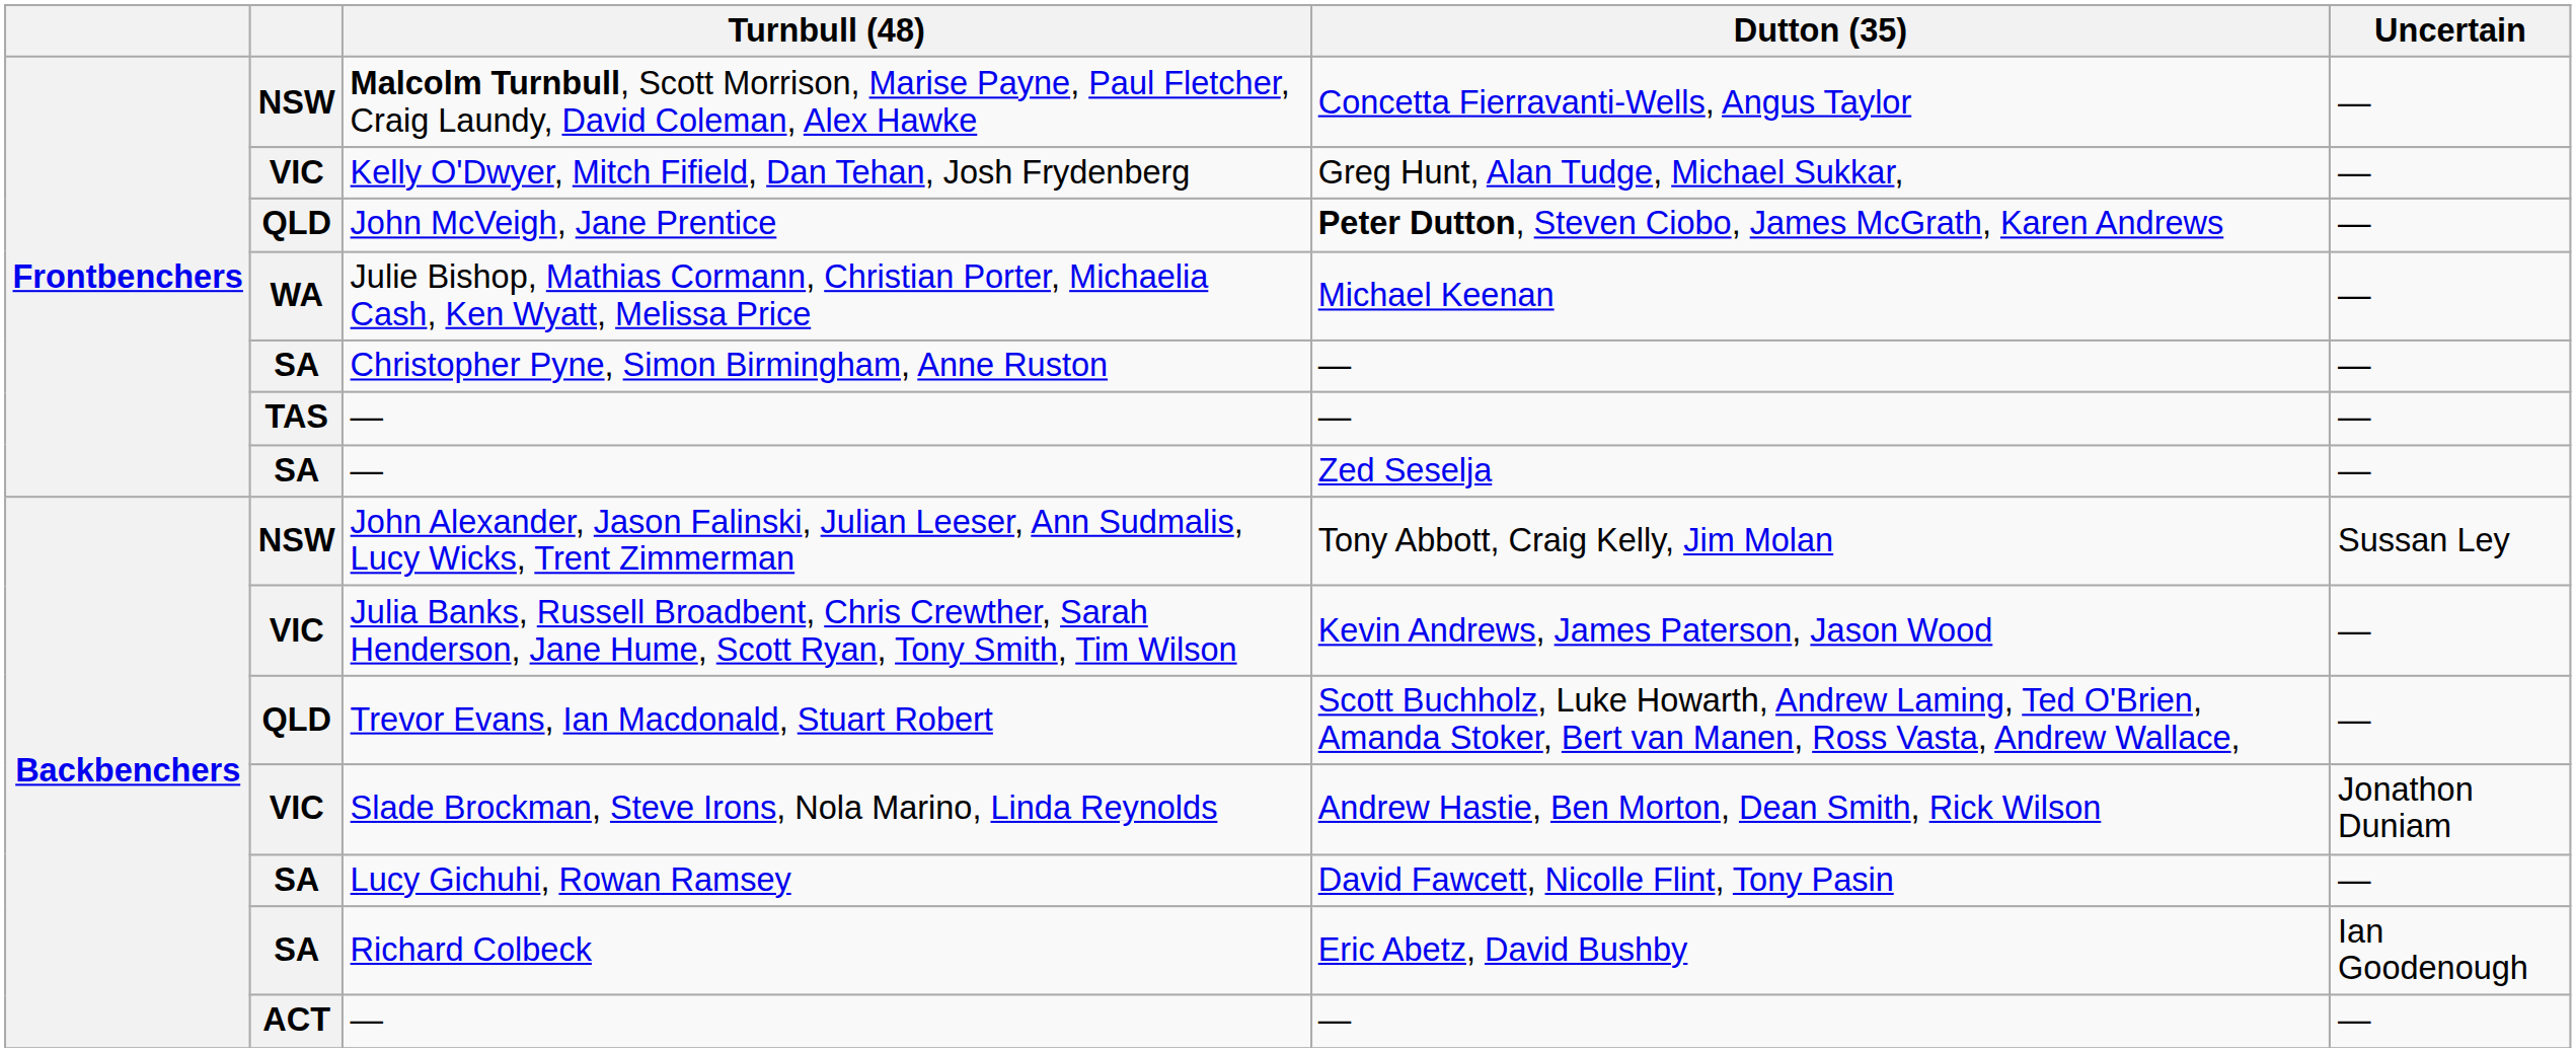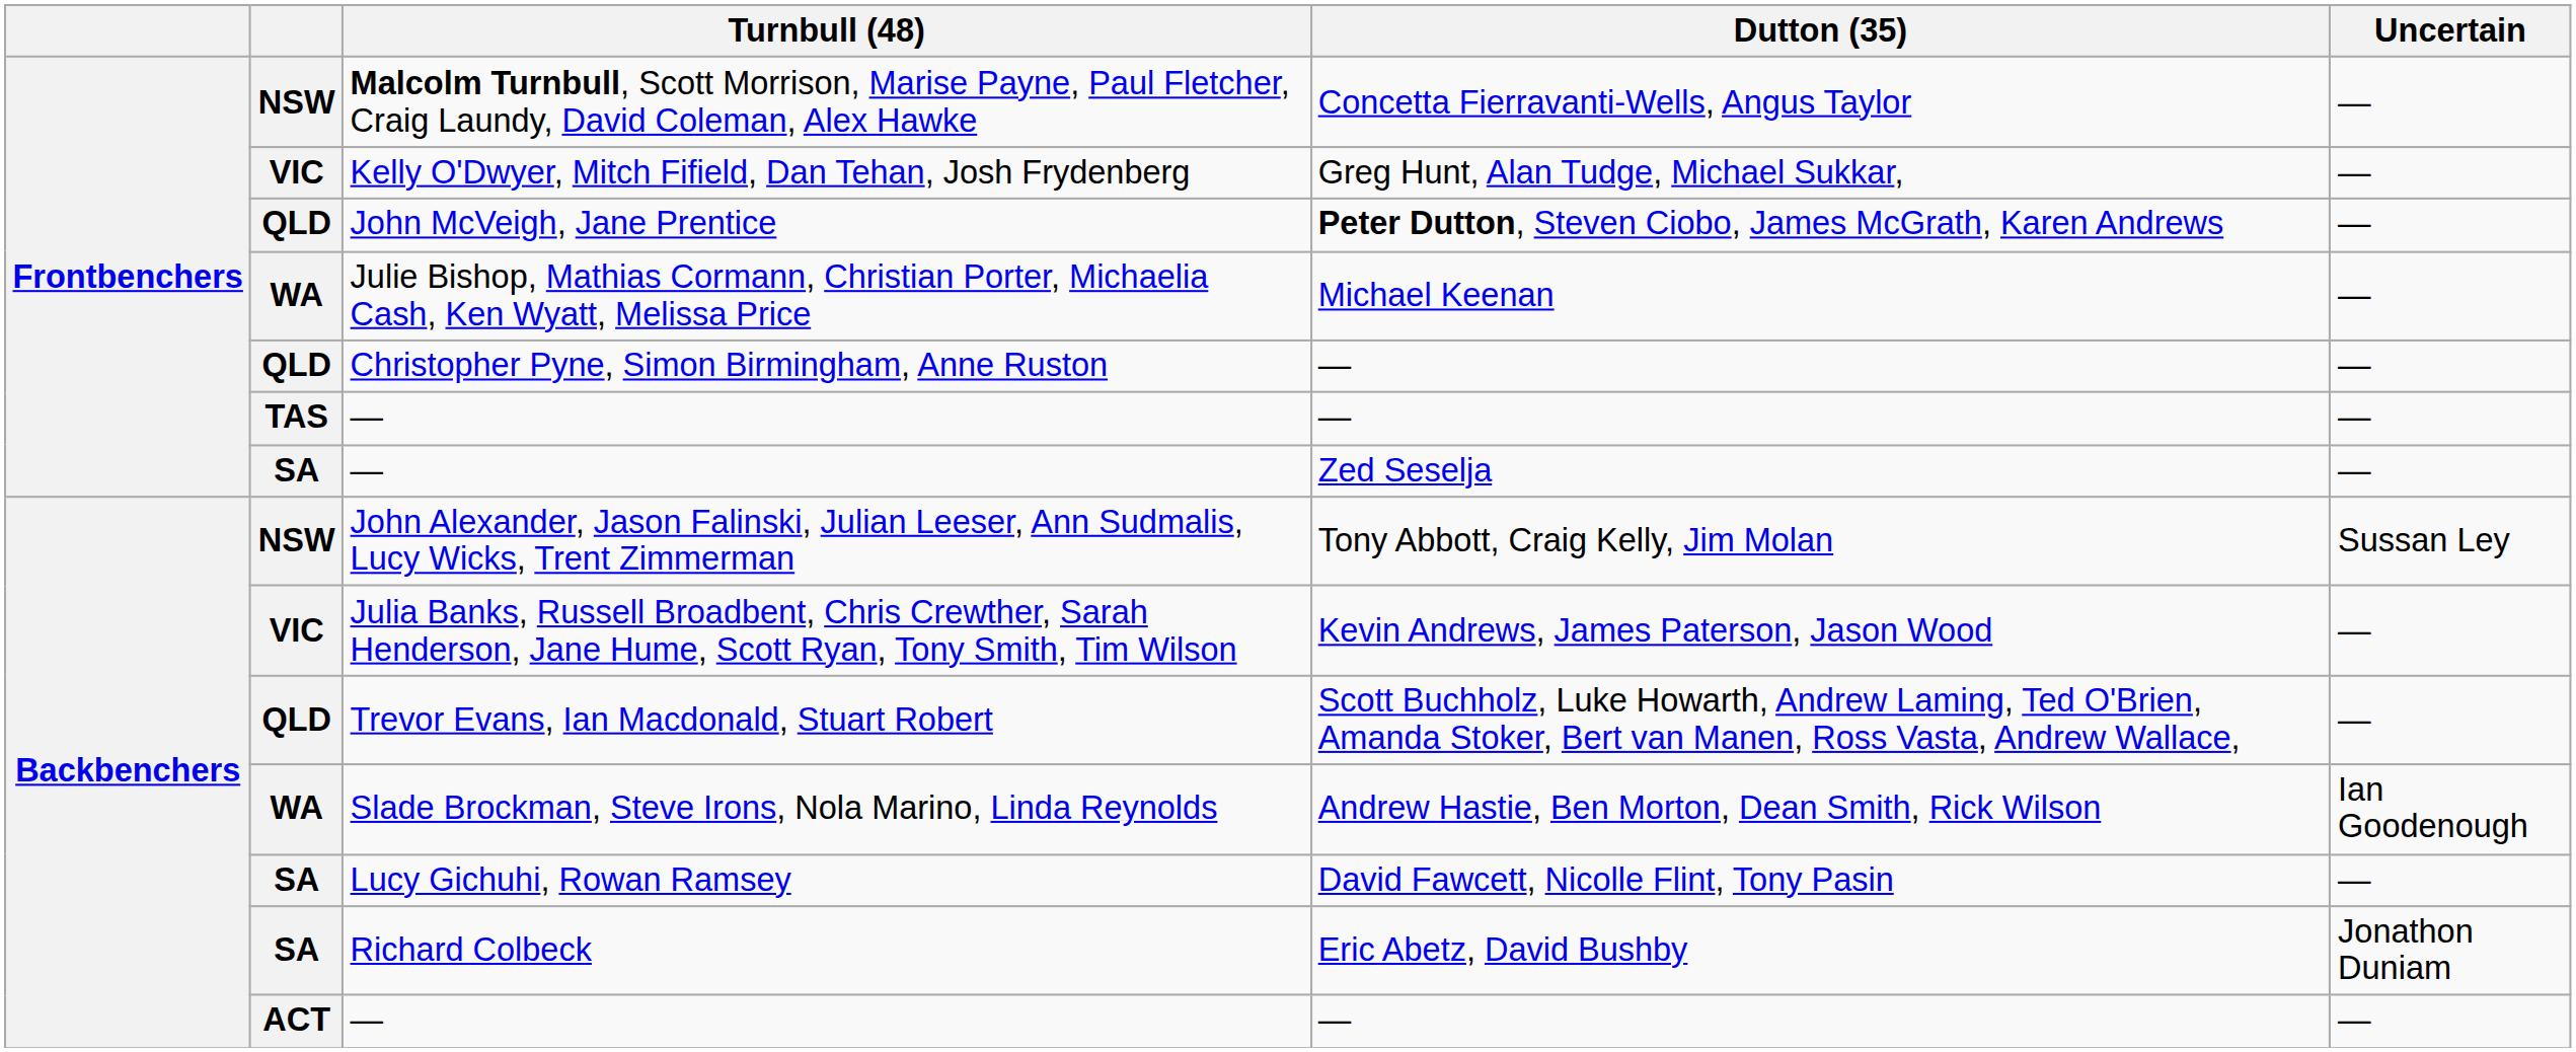Christopher Pyne, Simon Birmingham, Anne Ruston | column 2: SA -> QLD
Slade Brockman, Steve Irons, Nola Marino, Linda Reynolds | column 2: VIC -> WA
Slade Brockman, Steve Irons, Nola Marino, Linda Reynolds | Uncertain: Jonathon Duniam -> Ian Goodenough
Richard Colbeck | Uncertain: Ian Goodenough -> Jonathon Duniam
